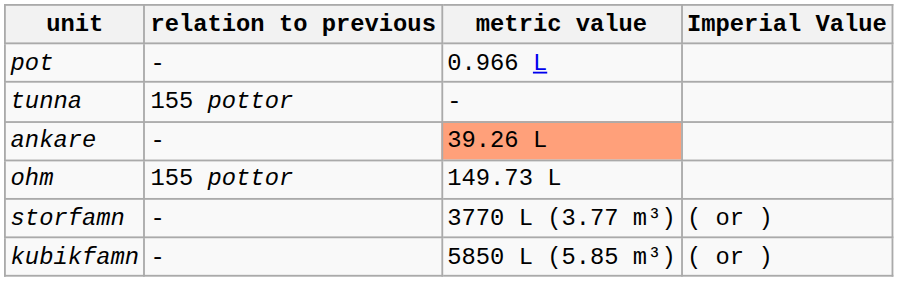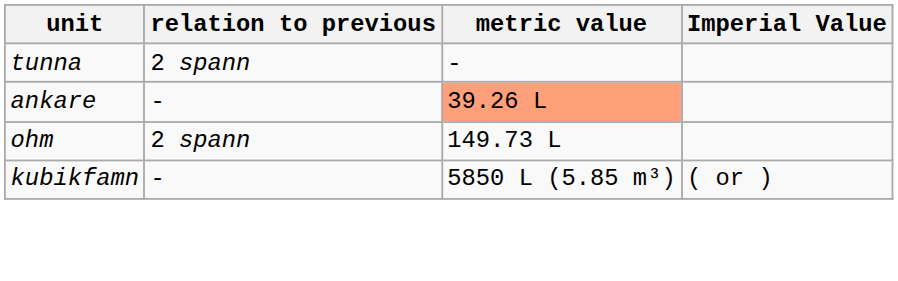- row: pot | - | 0.966 L
tunna | relation to previous: 155 pottor -> 2 spann
ohm | relation to previous: 155 pottor -> 2 spann
- row: storfamn | - | 3770 L (3.77 m³) | ( or )
